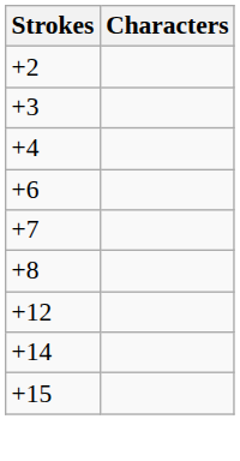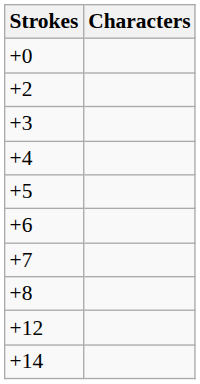+ row: +0
+ row: +5
- row: +15
